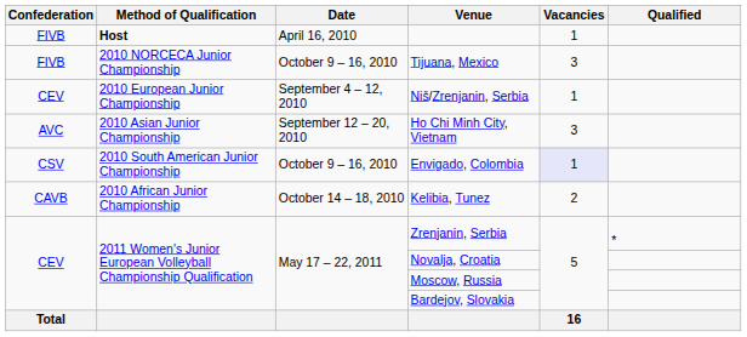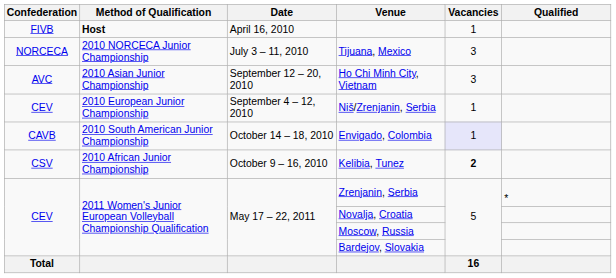Tijuana, Mexico | Confederation: FIVB -> NORCECA
Tijuana, Mexico | Date: October 9 – 16, 2010 -> July 3 – 11, 2010
rows swapped: Niš/Zrenjanin, Serbia <-> Ho Chi Minh City, Vietnam
Envigado, Colombia | Confederation: CSV -> CAVB
Envigado, Colombia | Date: October 9 – 16, 2010 -> October 14 – 18, 2010
Kelibia, Tunez | Confederation: CAVB -> CSV
Kelibia, Tunez | Date: October 14 – 18, 2010 -> October 9 – 16, 2010
Kelibia, Tunez | Vacancies: normal -> bold
